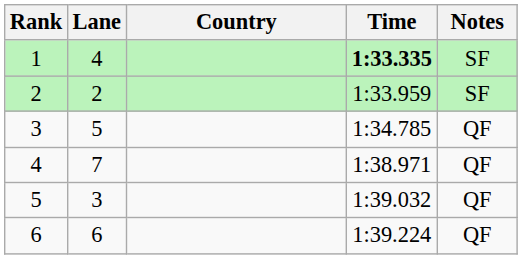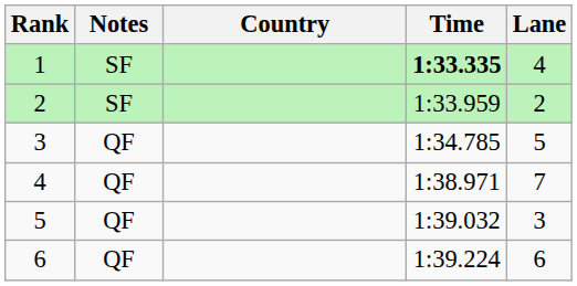columns swapped: Lane <-> Notes
